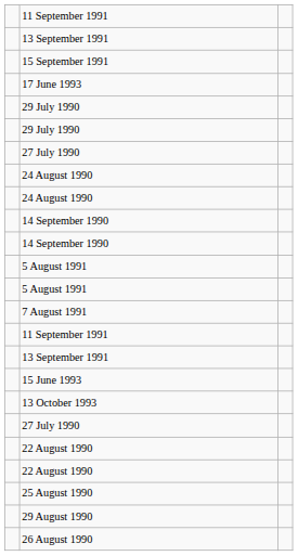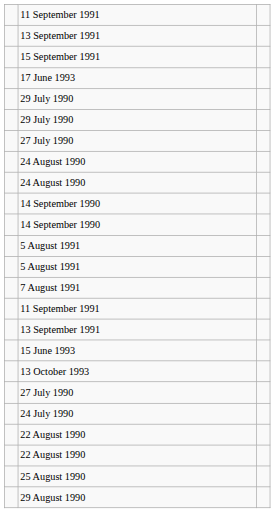+ row: 24 July 1990
- row: 26 August 1990
